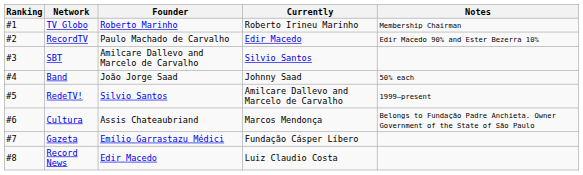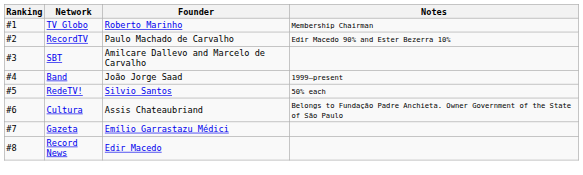- column: Currently | Roberto Irineu Marinho | Edir Macedo | Silvio Santos | Johnny Saad | Amilcare Dallevo and Marcelo de Carvalho | Marcos Mendonça | Fundação Cásper Líbero | Luiz Claudio Costa
Band | Notes: 50% each -> 1999–present
RedeTV! | Notes: 1999–present -> 50% each
